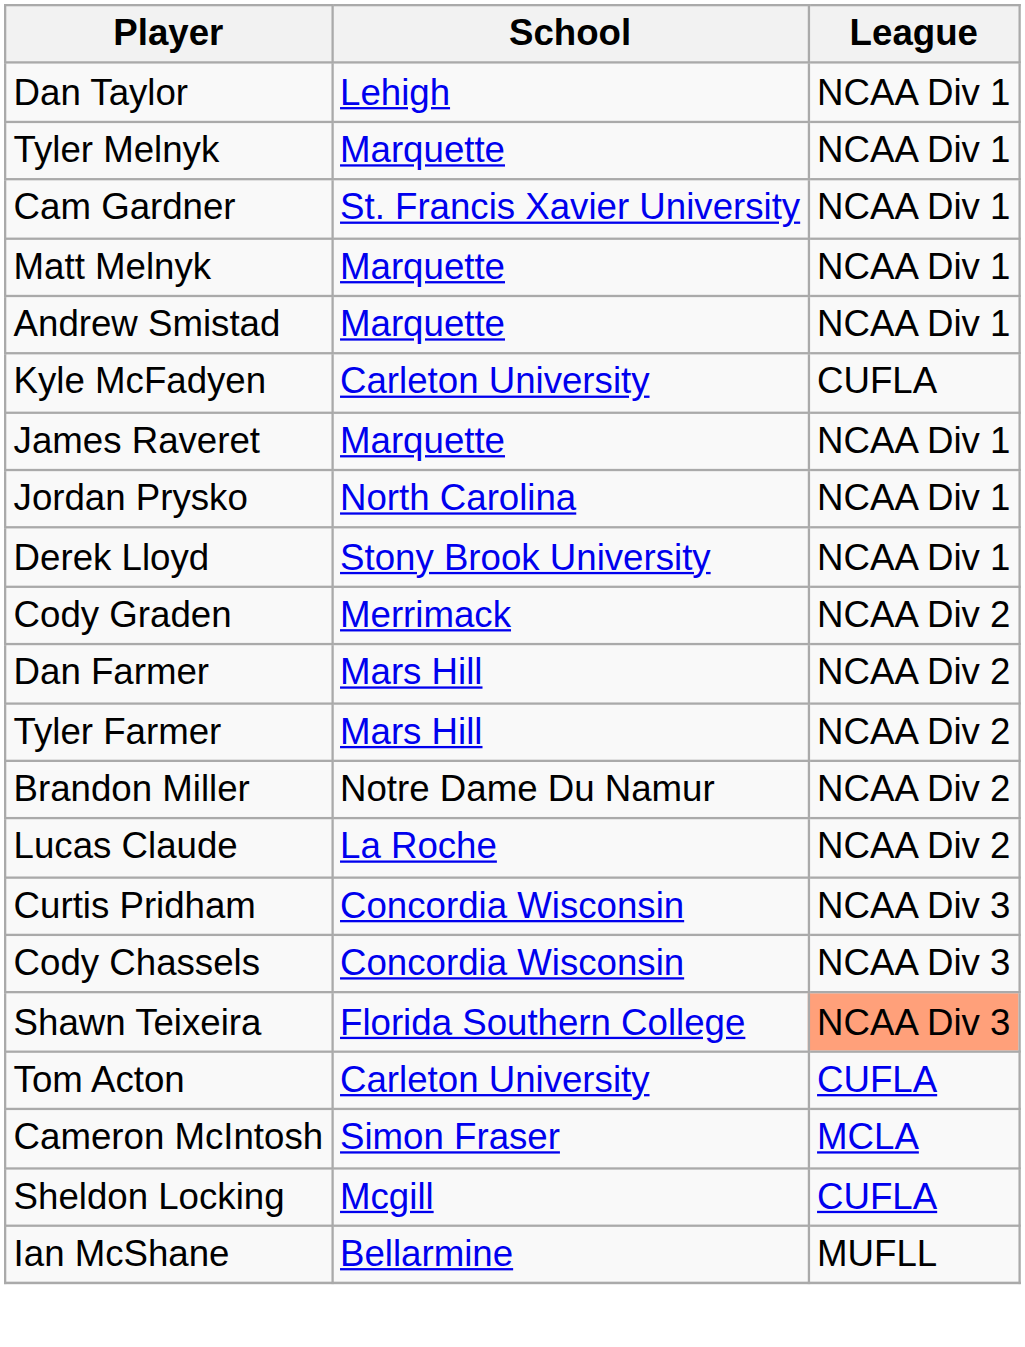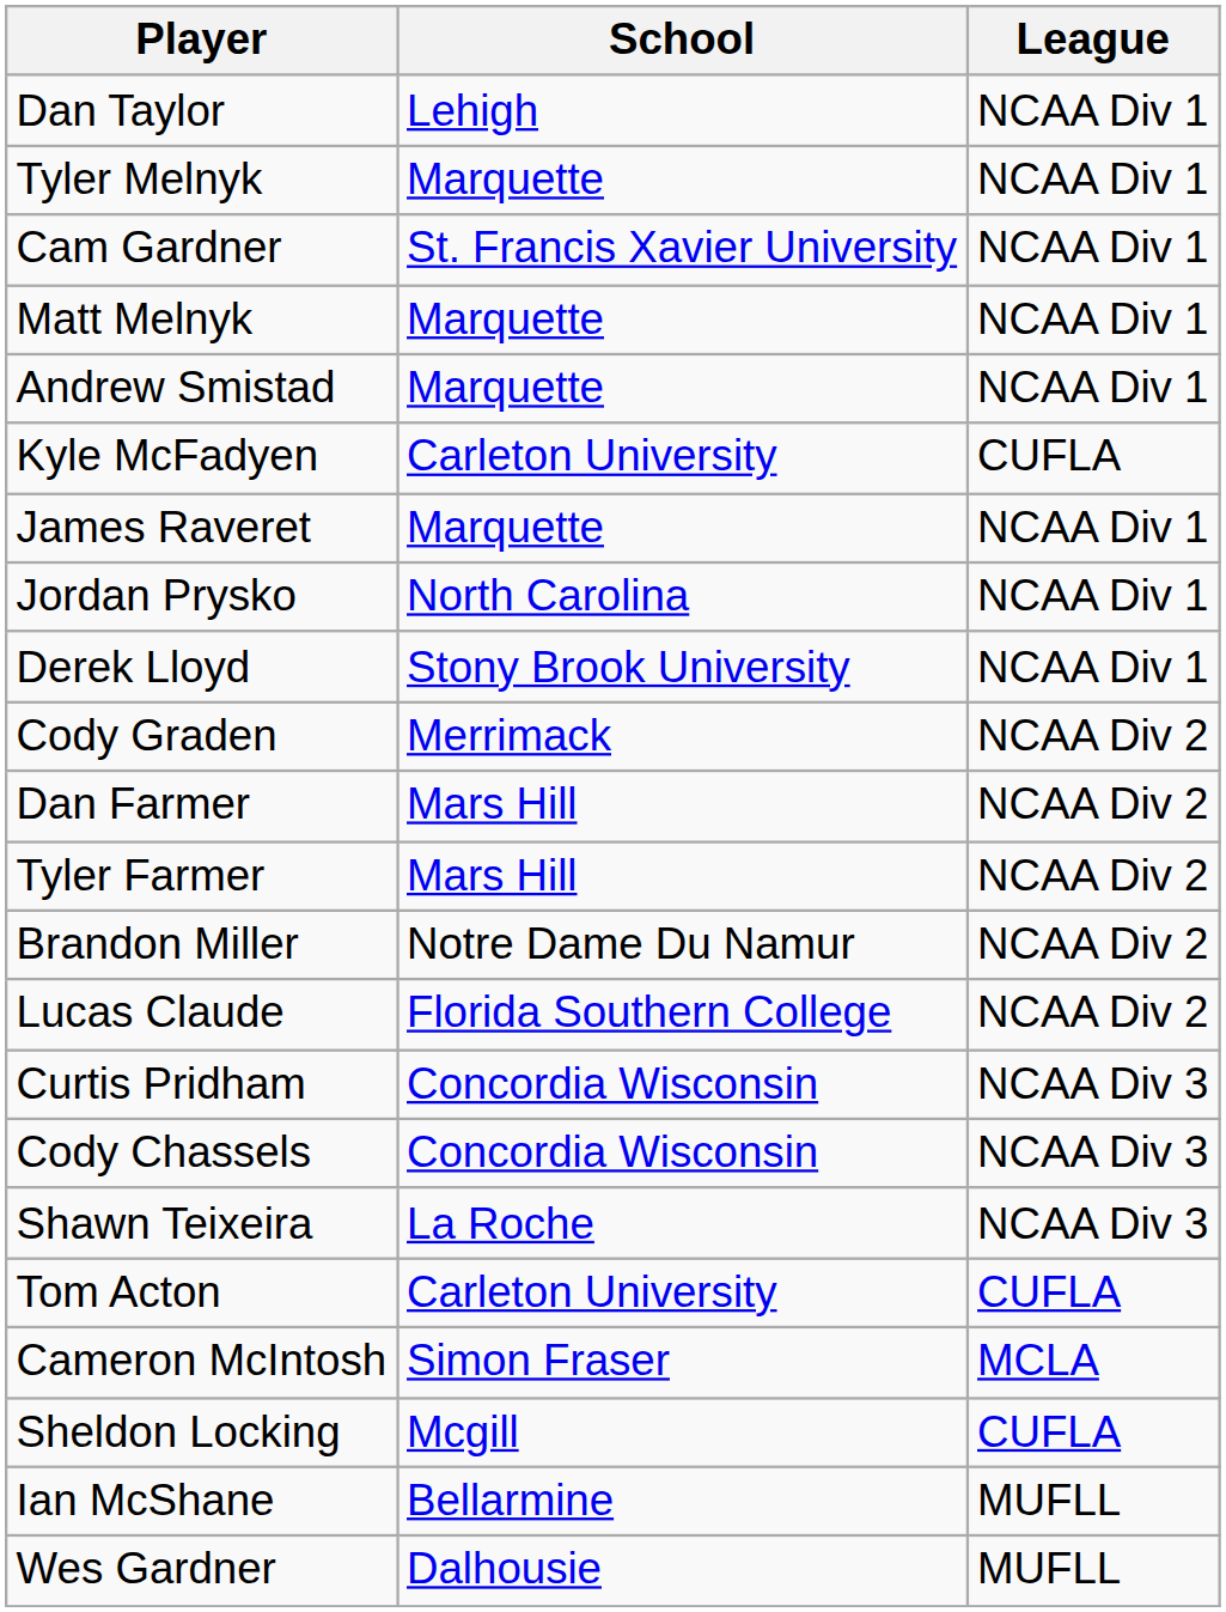Lucas Claude | School: La Roche -> Florida Southern College
Shawn Teixeira | School: Florida Southern College -> La Roche
Shawn Teixeira | League: lightsalmon background -> no background
+ row: Wes Gardner | Dalhousie | MUFLL
